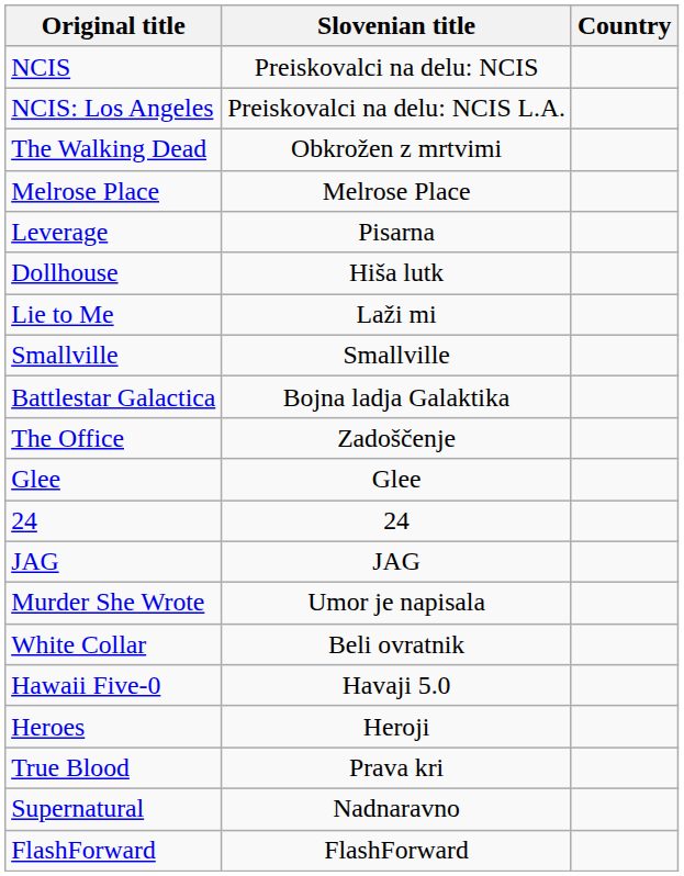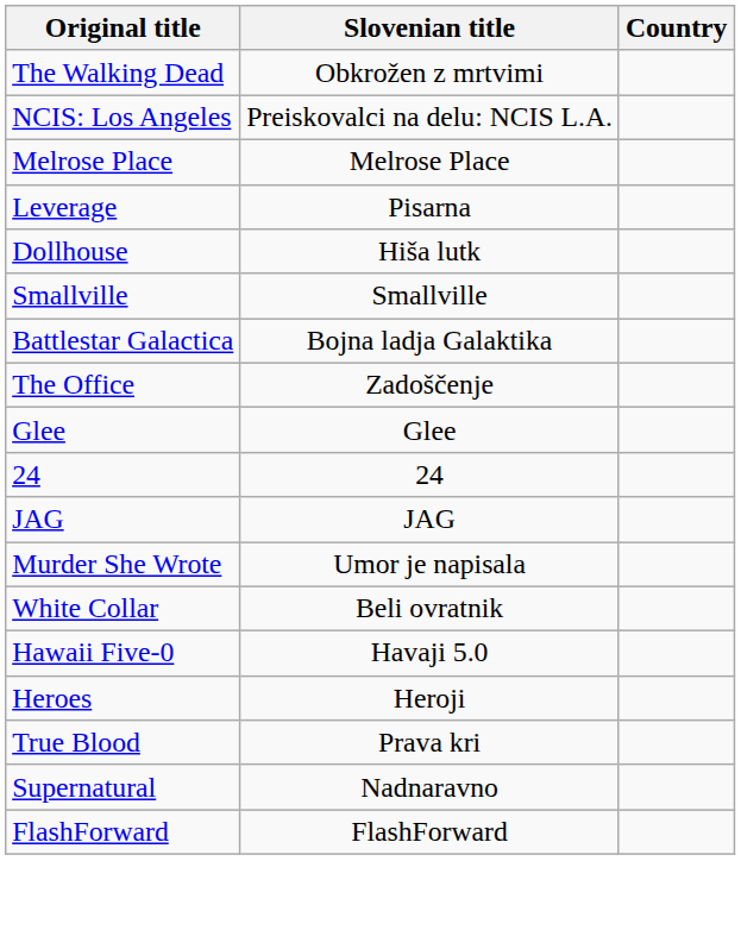- row: NCIS | Preiskovalci na delu: NCIS
rows swapped: NCIS: Los Angeles <-> The Walking Dead
- row: Lie to Me | Laži mi
